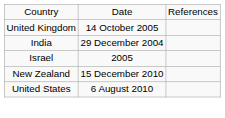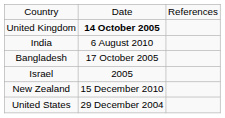United Kingdom | column 2: normal -> bold
India | column 2: 29 December 2004 -> 6 August 2010
+ row: Bangladesh | 17 October 2005
United States | column 2: 6 August 2010 -> 29 December 2004
